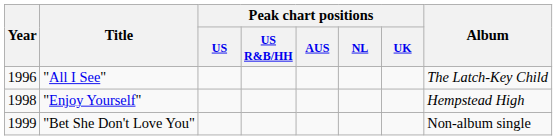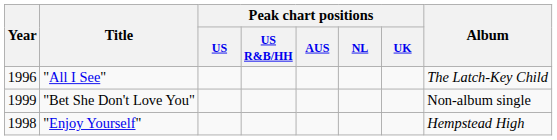rows swapped: "Enjoy Yourself" <-> "Bet She Don't Love You"
